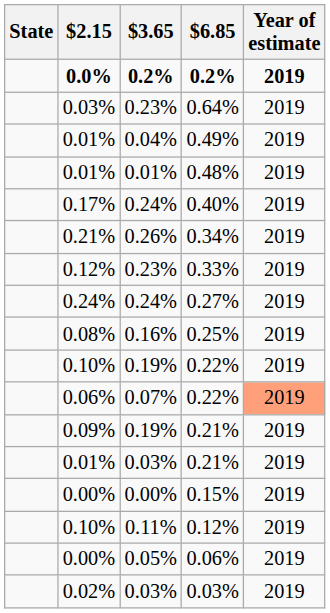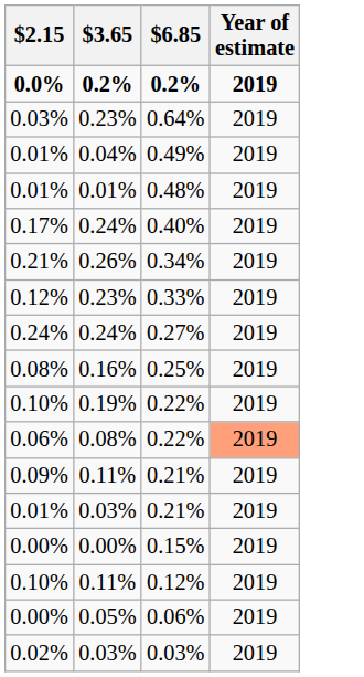- column: State
0.06% / 0.22% | $3.65: 0.07% -> 0.08%
0.09% / 0.21% | $3.65: 0.19% -> 0.11%
